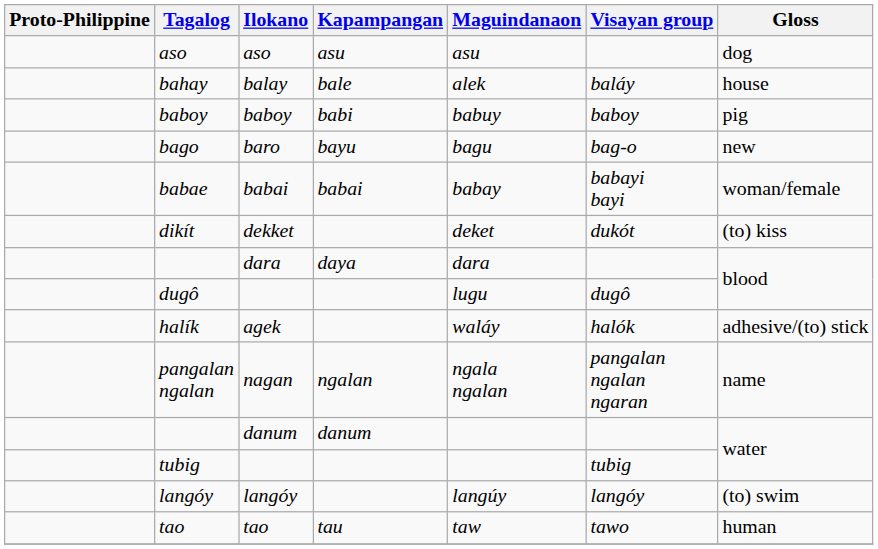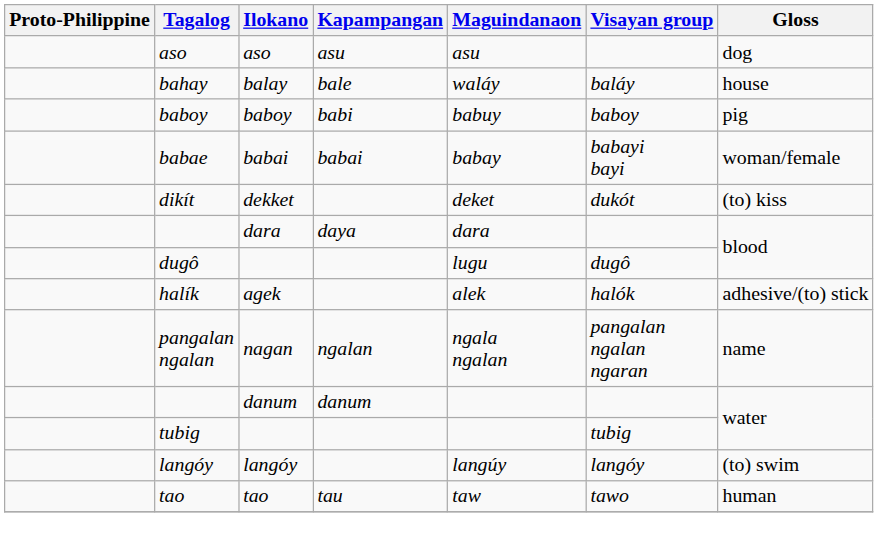bahay | Maguindanaon: alek -> waláy
- row: bago | baro | bayu | bagu | bag-o | new
halík | Maguindanaon: waláy -> alek
